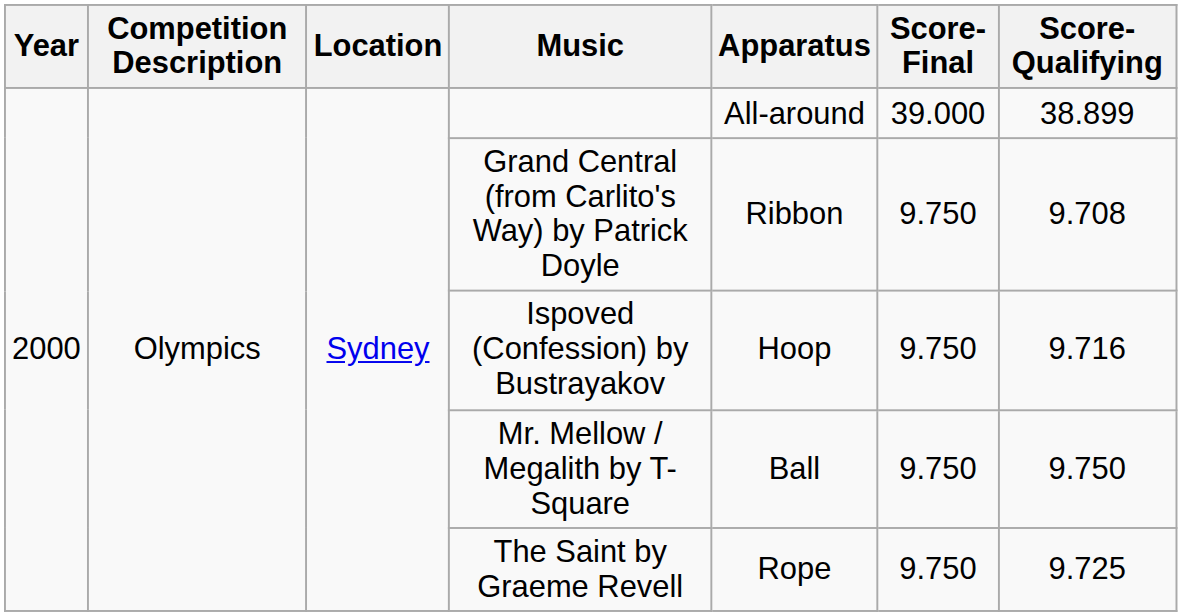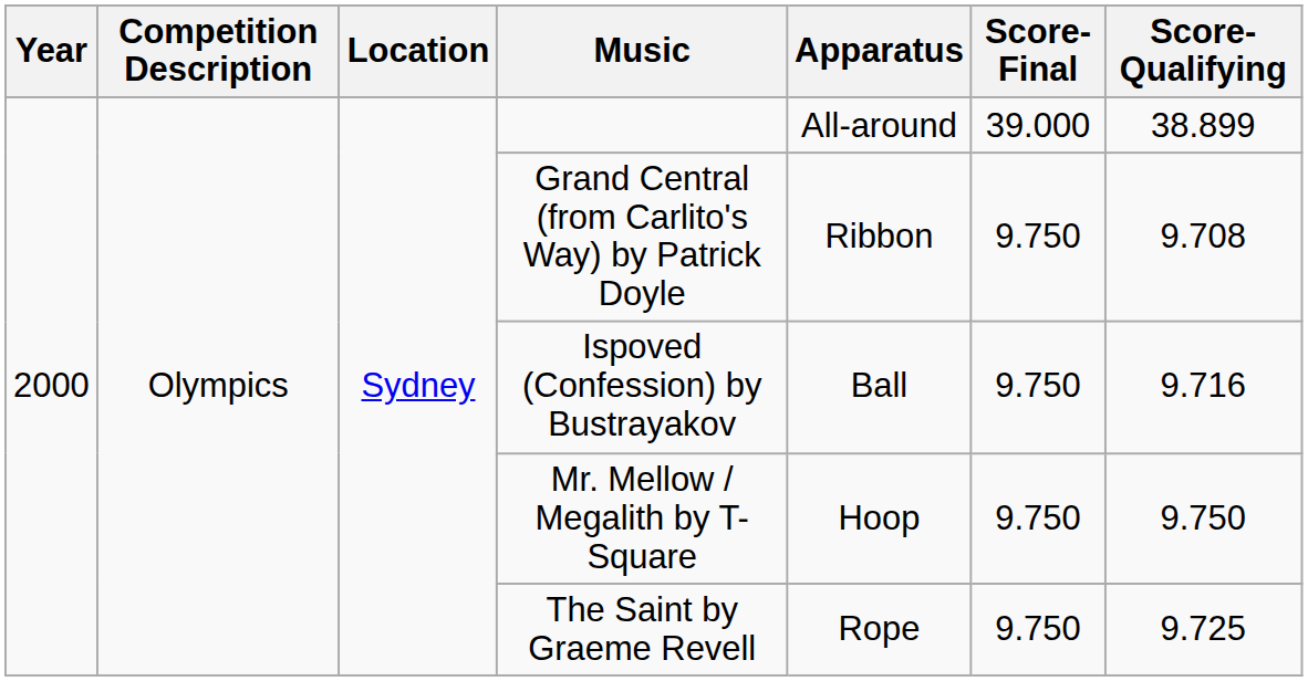Ispoved (Confession) by Bustrayakov | Apparatus: Hoop -> Ball
Mr. Mellow / Megalith by T-Square | Apparatus: Ball -> Hoop
